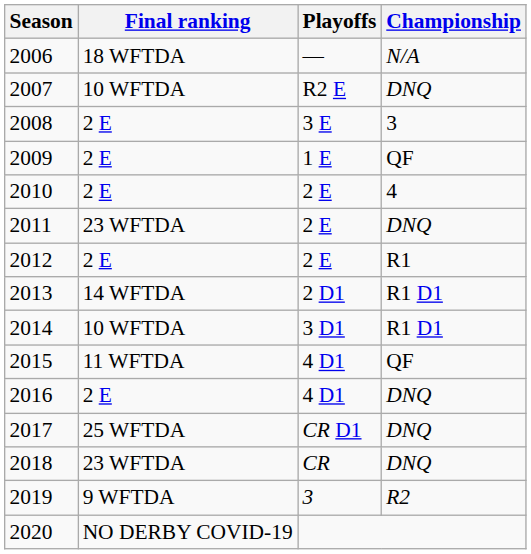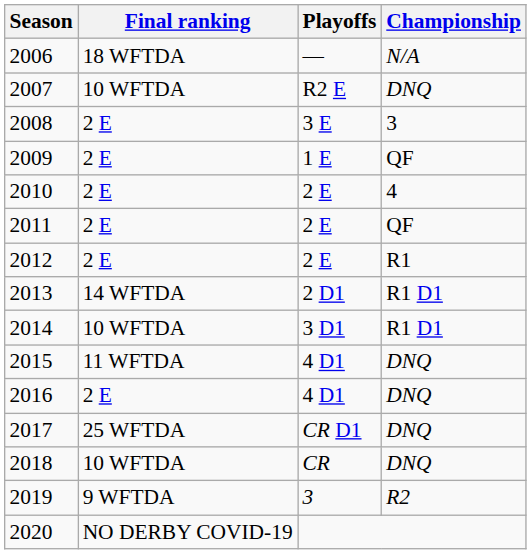2011 | Final ranking: 23 WFTDA -> 2 E
2011 | Championship: DNQ -> QF
2015 | Championship: QF -> DNQ
2018 | Final ranking: 23 WFTDA -> 10 WFTDA
